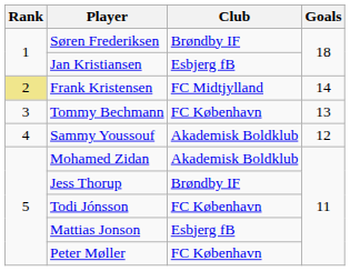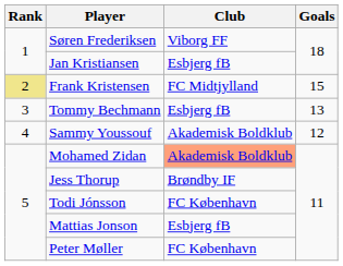Søren Frederiksen | Club: Brøndby IF -> Viborg FF
Frank Kristensen | Goals: 14 -> 15
Tommy Bechmann | Club: FC København -> Esbjerg fB
Mohamed Zidan | Club: no background -> lightsalmon background
